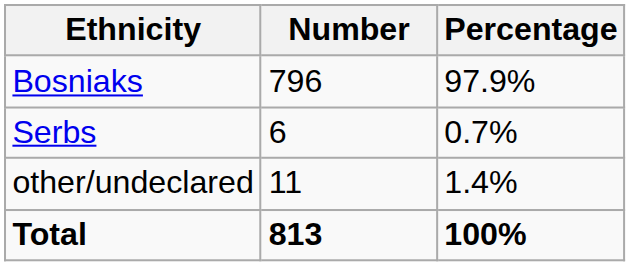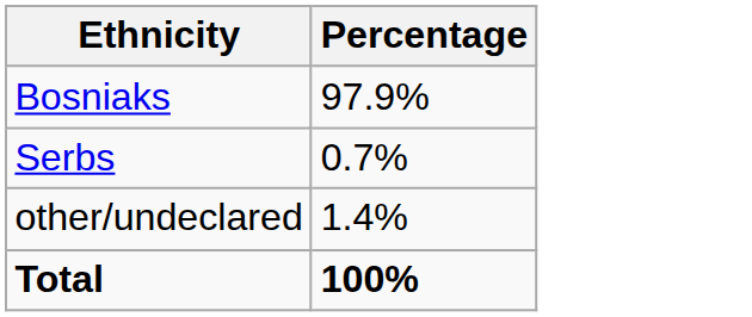- column: Number | 796 | 6 | 11 | 813
